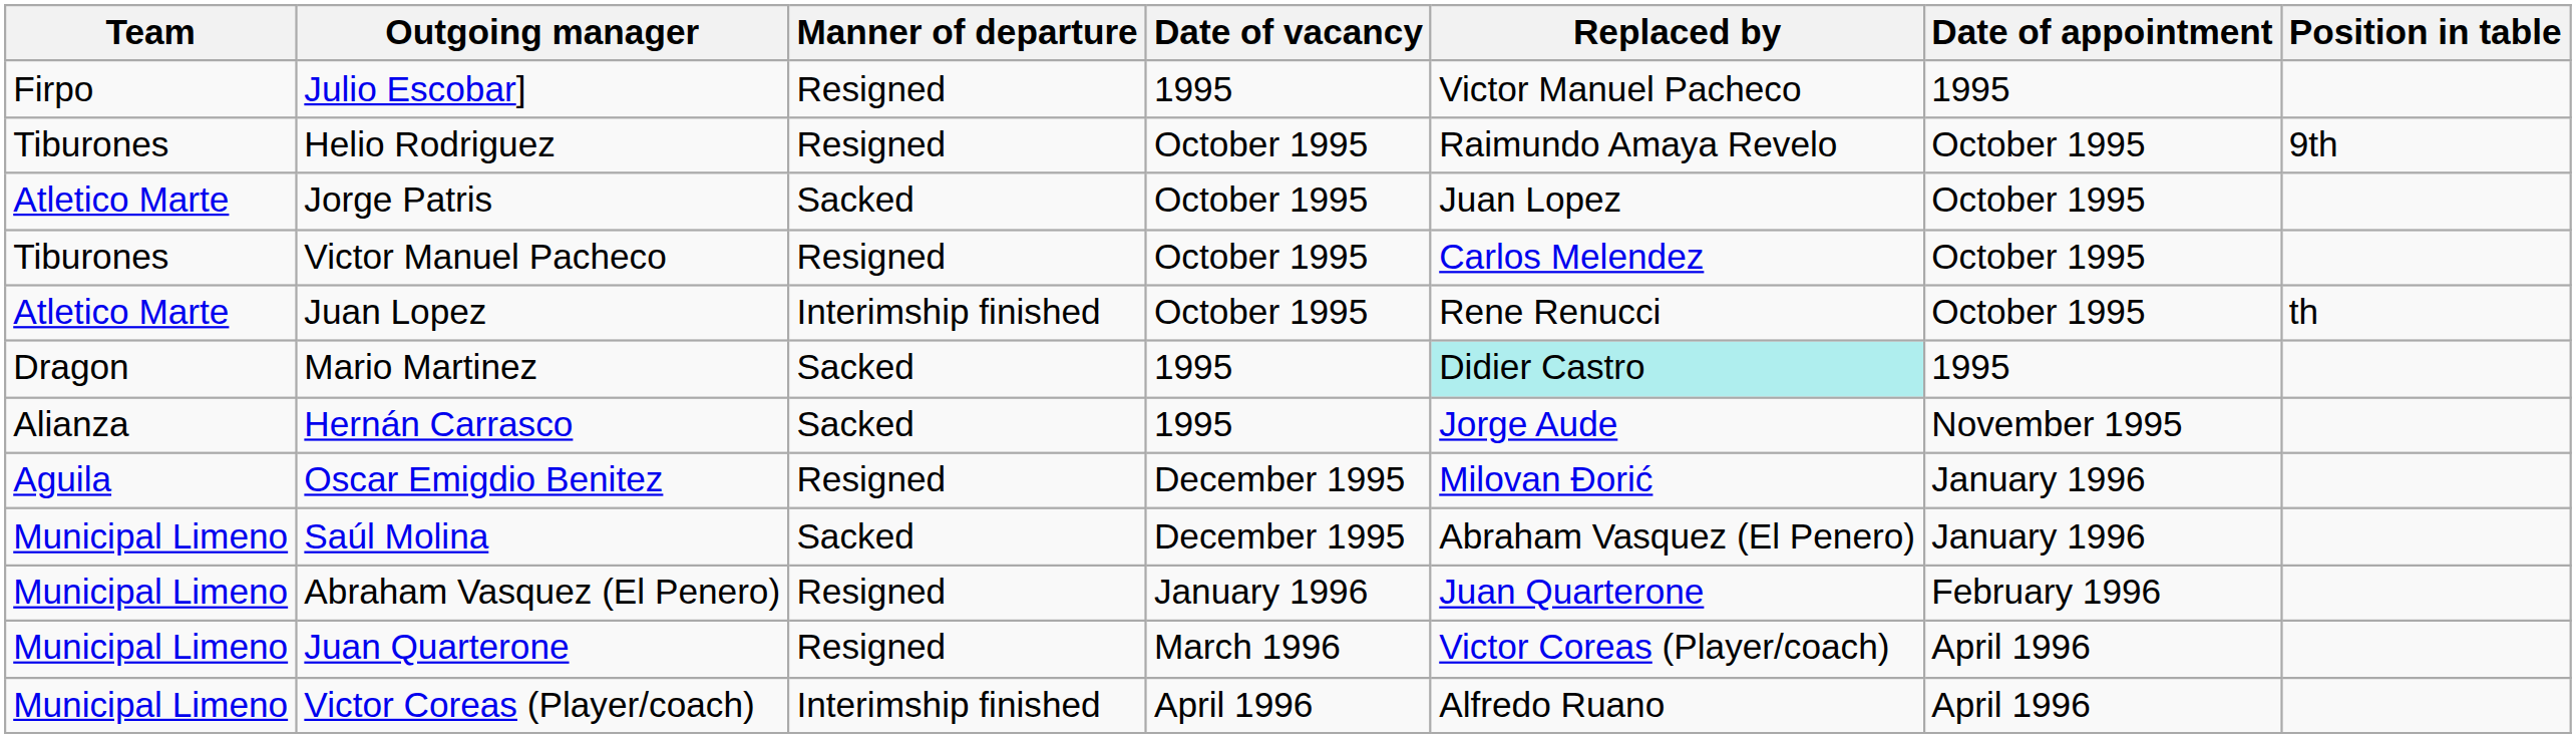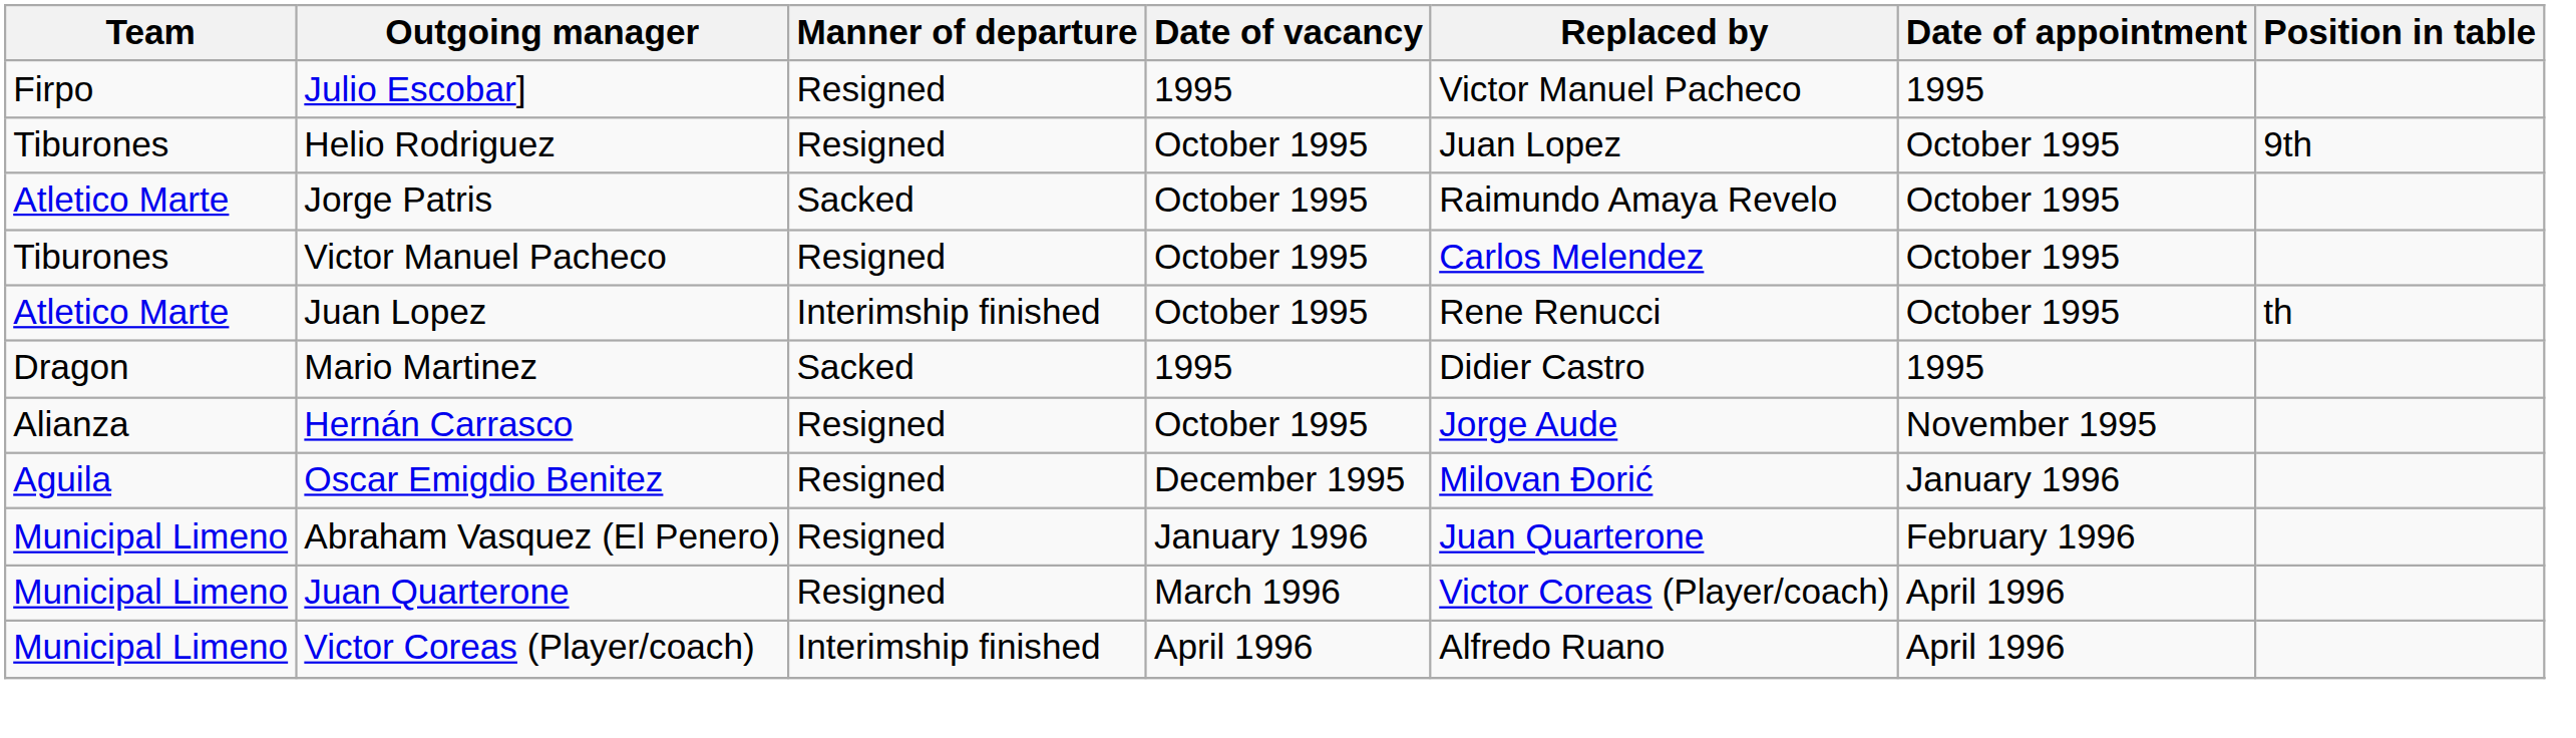Helio Rodriguez | Replaced by: Raimundo Amaya Revelo -> Juan Lopez
Jorge Patris | Replaced by: Juan Lopez -> Raimundo Amaya Revelo
Mario Martinez | Replaced by: paleturquoise background -> no background
Hernán Carrasco | Manner of departure: Sacked -> Resigned
Hernán Carrasco | Date of vacancy: 1995 -> October 1995
- row: Municipal Limeno | Saúl Molina | Sacked | December 1995 | Abraham Vasquez (El Penero) | January 1996
